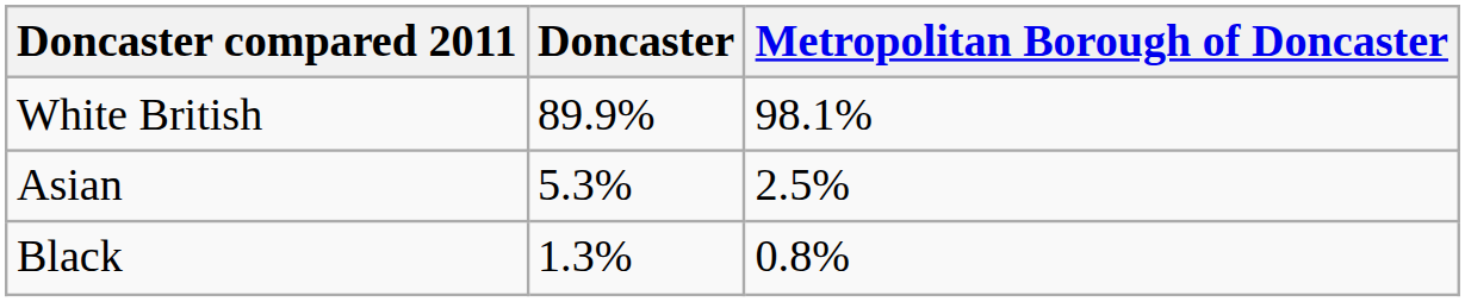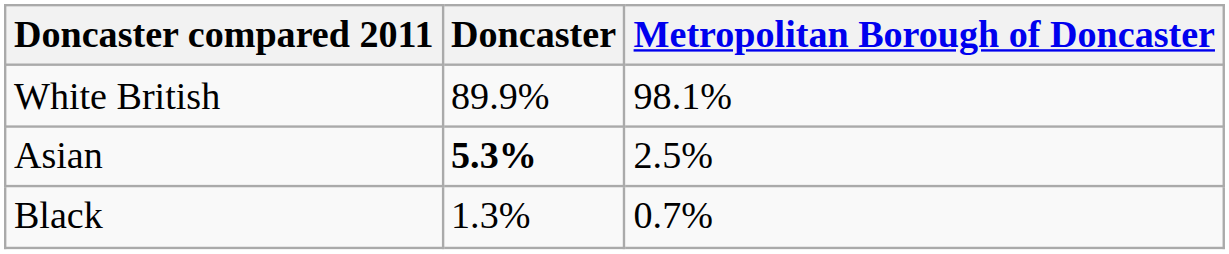Asian | Doncaster: normal -> bold
Black | Metropolitan Borough of Doncaster: 0.8% -> 0.7%
